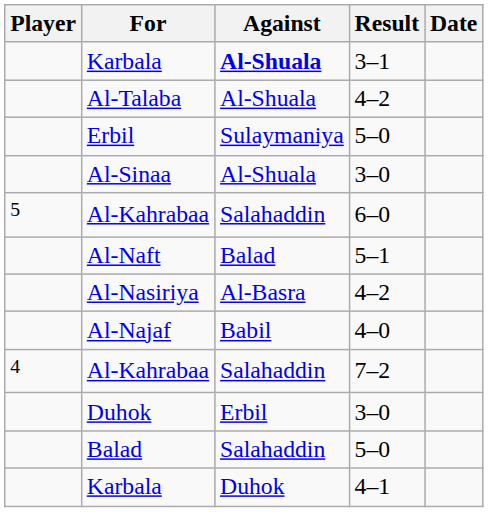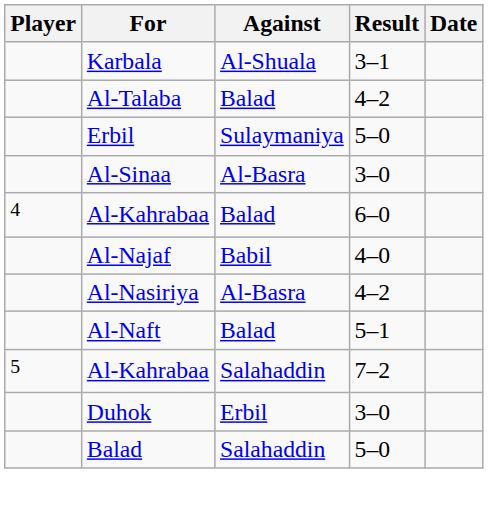Karbala / 3–1 | Against: bold -> normal
Al-Talaba | Against: Al-Shuala -> Balad
Al-Sinaa | Against: Al-Shuala -> Al-Basra
Al-Kahrabaa / 6–0 | Player: 5 -> 4
Al-Kahrabaa / 6–0 | Against: Salahaddin -> Balad
rows swapped: Al-Najaf <-> Al-Naft
Al-Kahrabaa / 7–2 | Player: 4 -> 5
- row: Karbala | Duhok | 4–1
